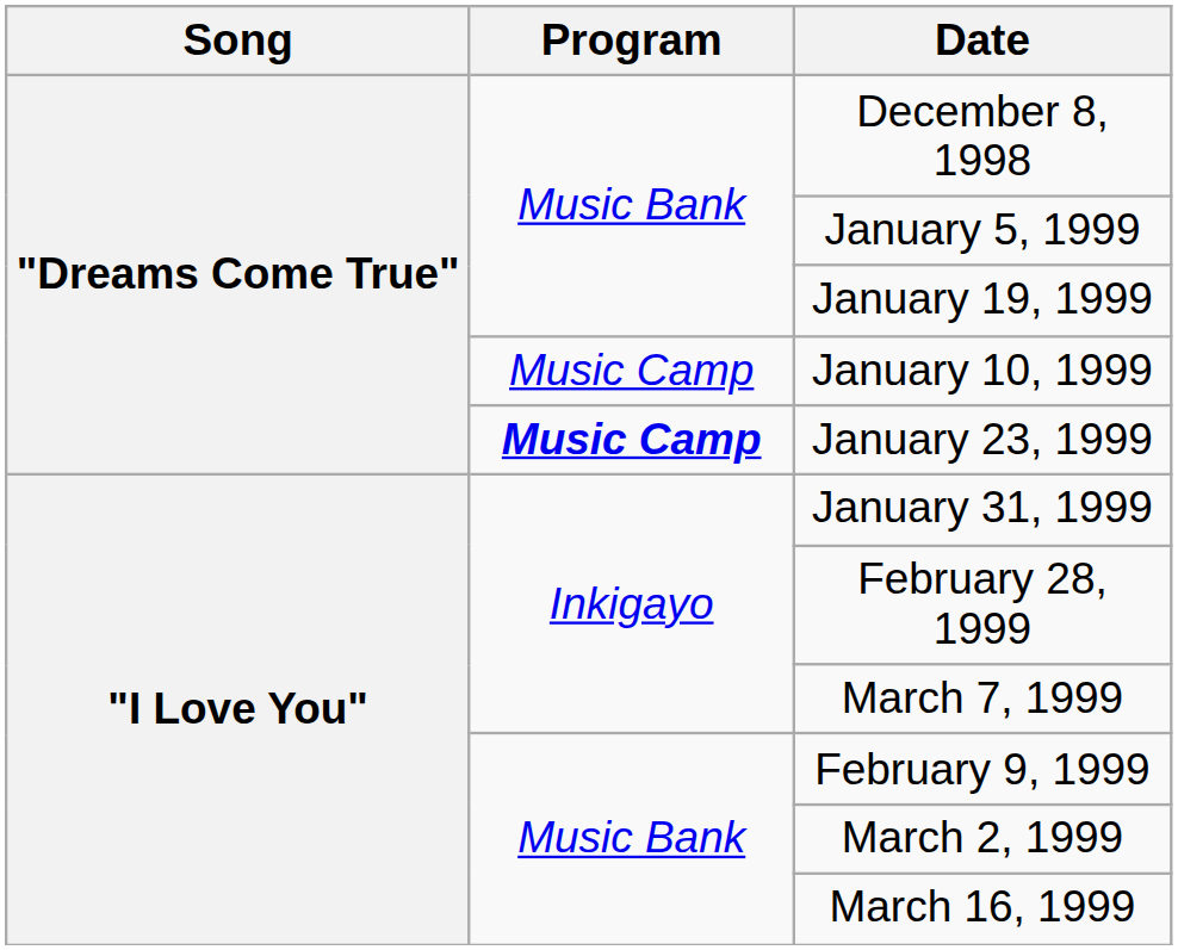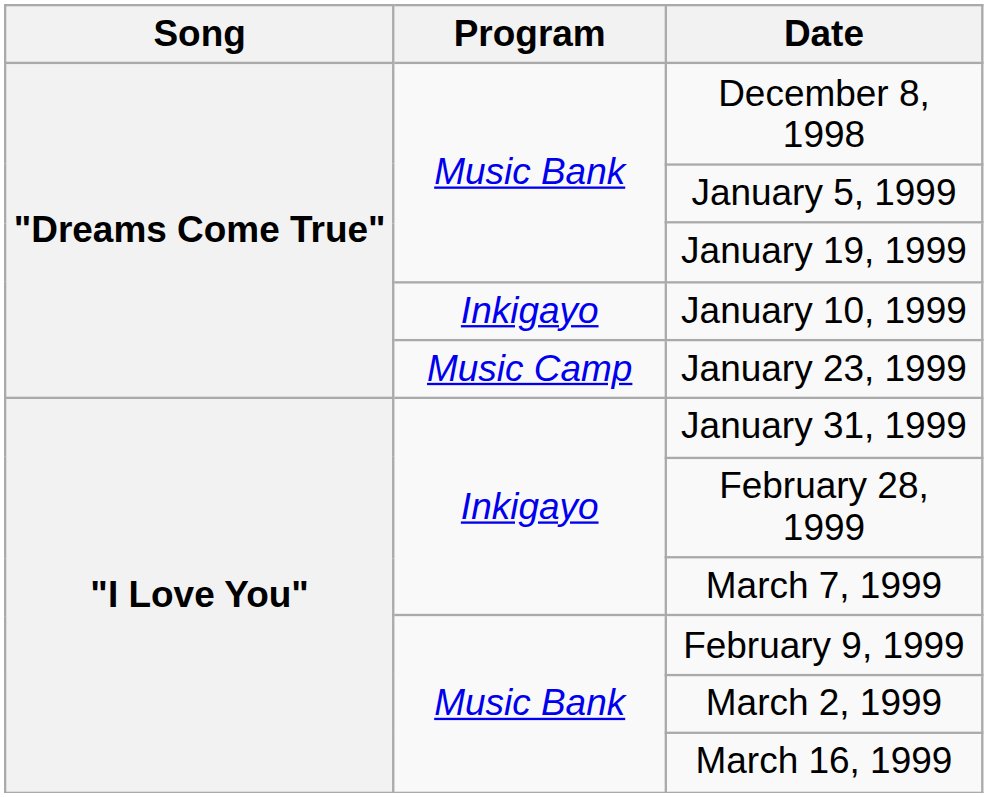January 10, 1999 | Program: Music Camp -> Inkigayo
January 23, 1999 | Program: bold -> normal
